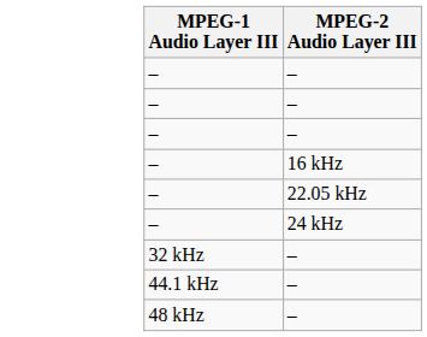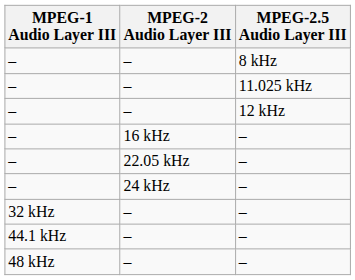+ column: MPEG-2.5 Audio Layer III | 8 kHz | 11.025 kHz | 12 kHz | – | – | – | – | – | –
